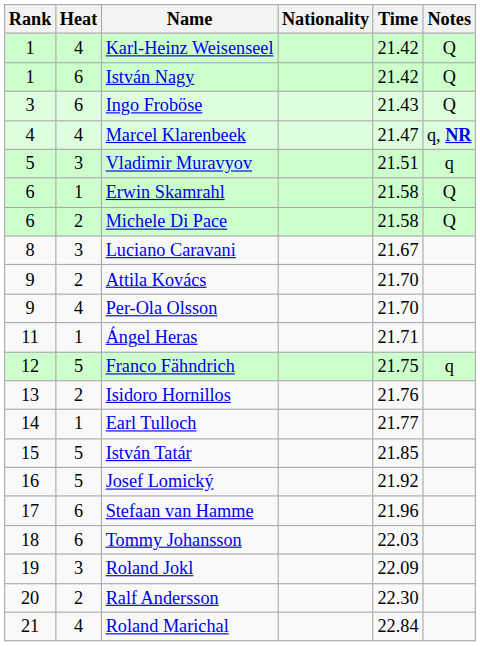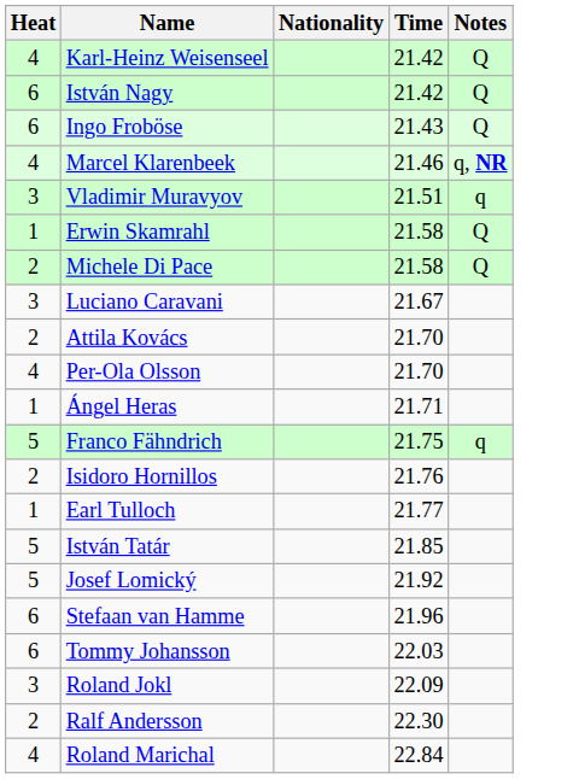- column: Rank | 1 | 1 | 3 | 4 | 5 | 6 | 6 | 8 | 9 | 9 | 11 | 12 | 13 | 14 | 15 | 16 | 17 | 18 | 19 | 20 | 21
Marcel Klarenbeek | Time: 21.47 -> 21.46
